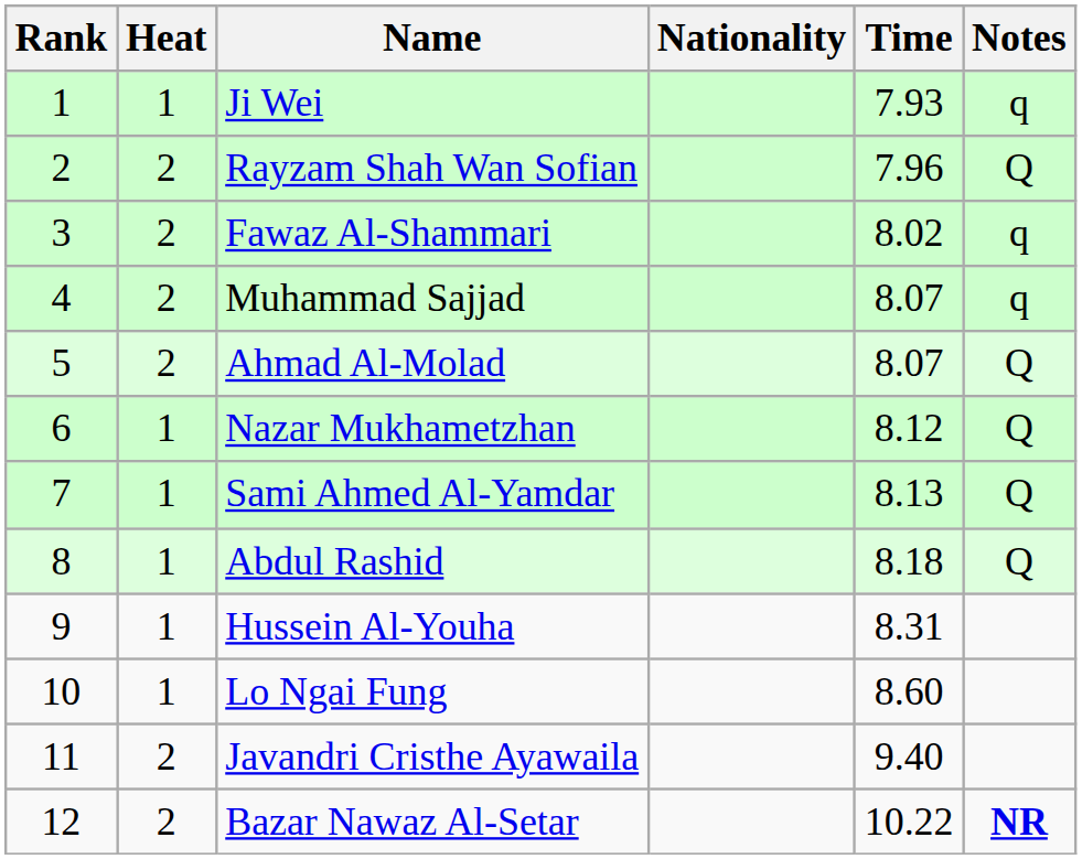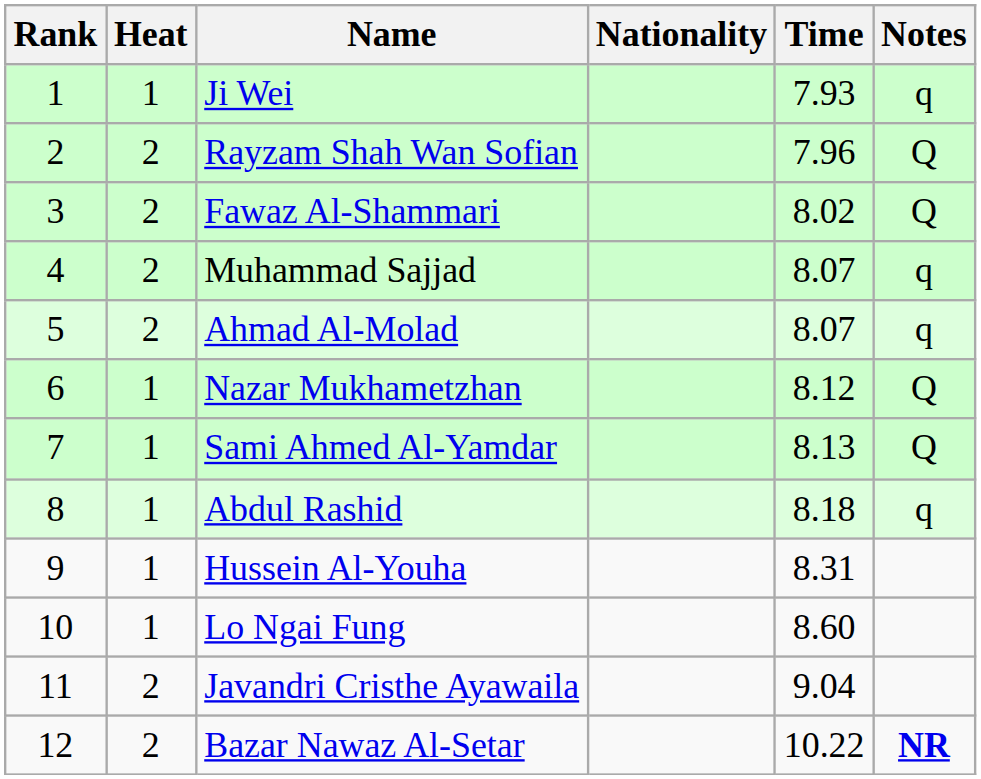Fawaz Al-Shammari | Notes: q -> Q
Ahmad Al-Molad | Notes: Q -> q
Abdul Rashid | Notes: Q -> q
Javandri Cristhe Ayawaila | Time: 9.40 -> 9.04
